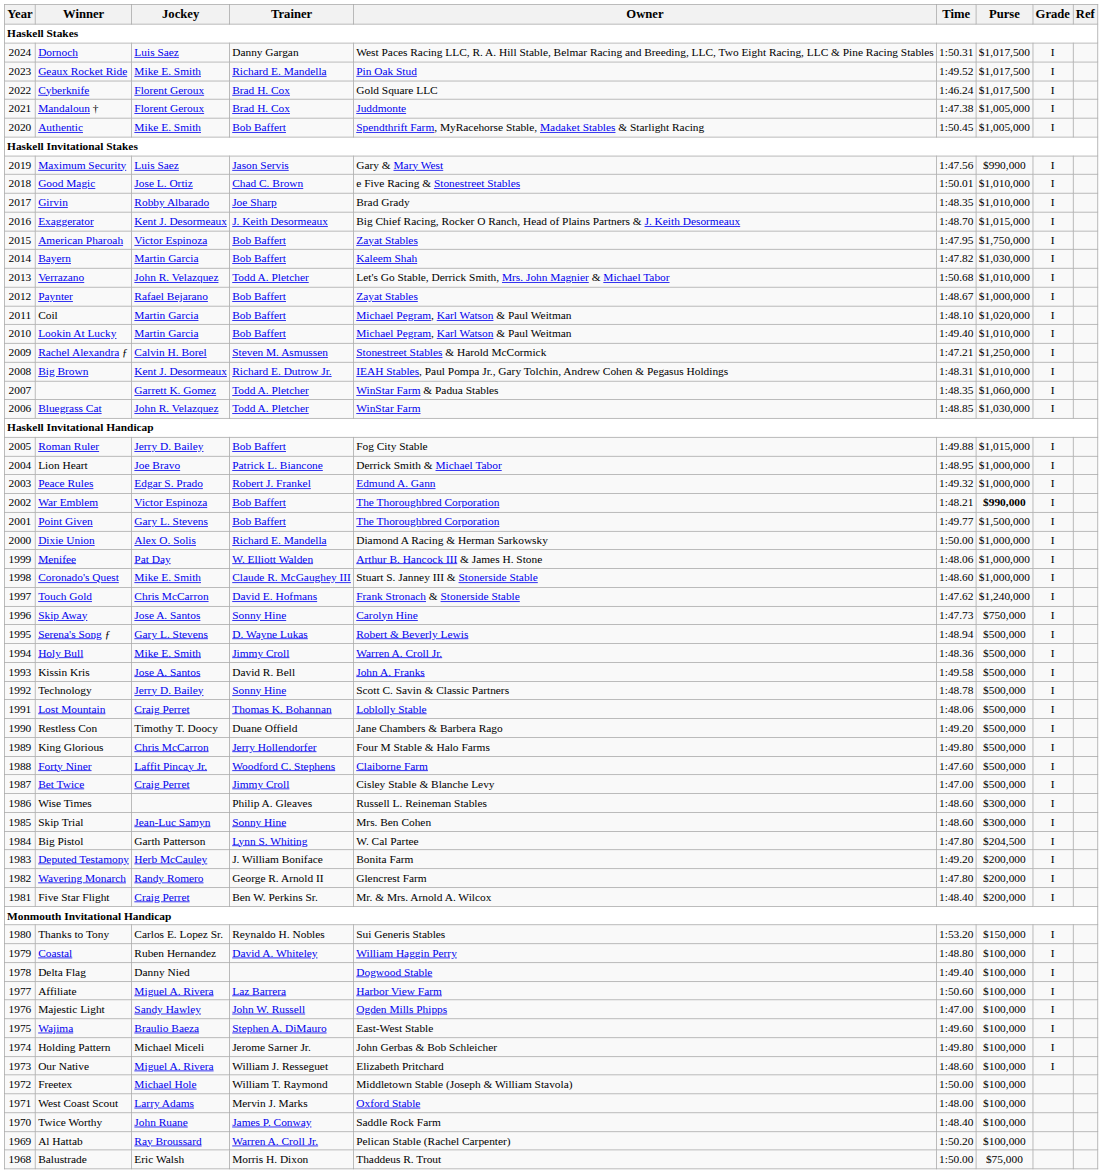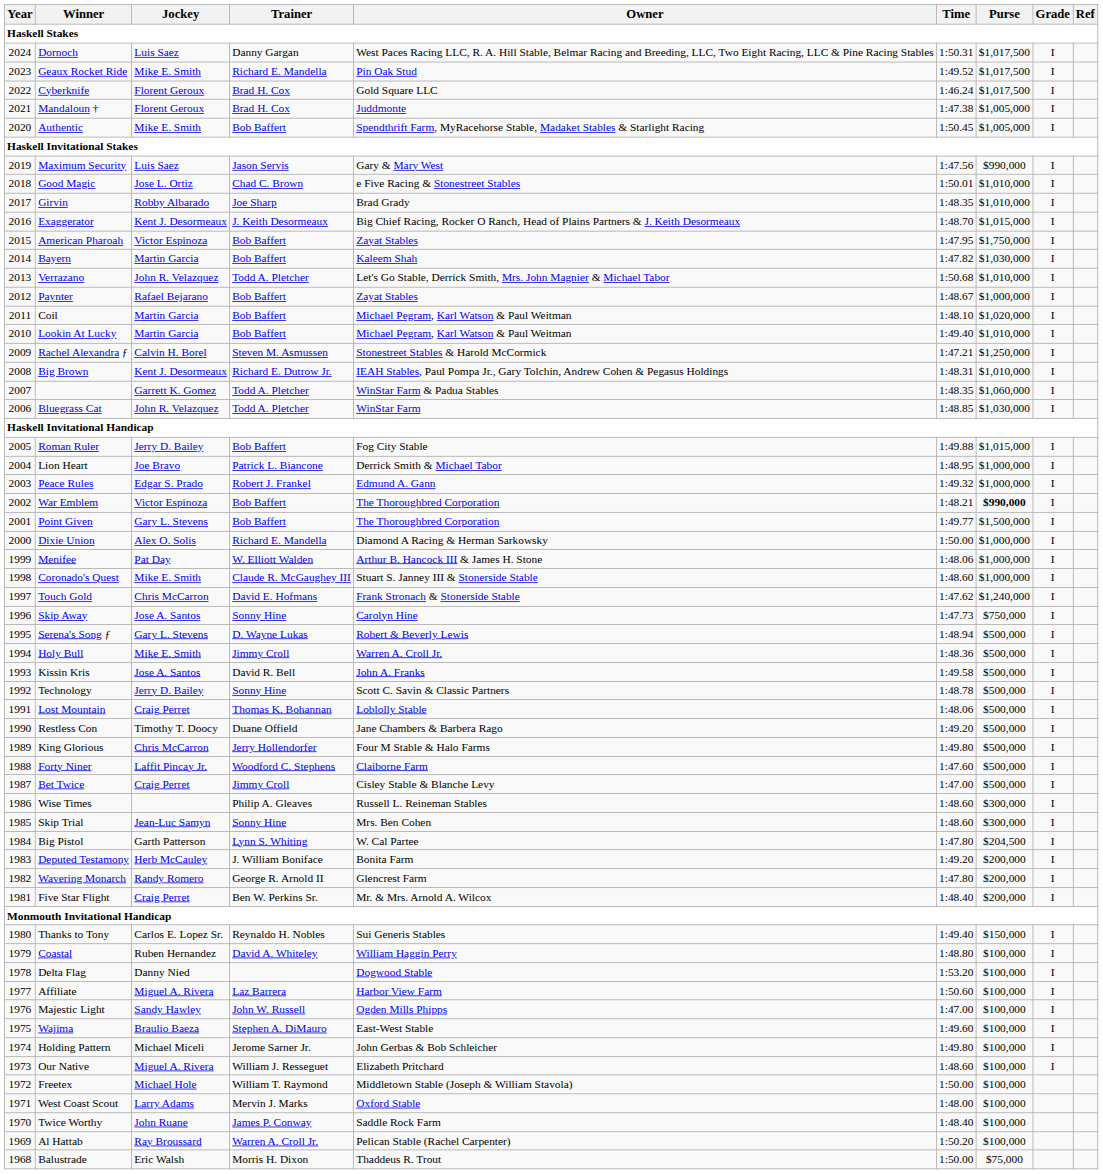Thanks to Tony | Time: 1:53.20 -> 1:49.40
Delta Flag | Time: 1:49.40 -> 1:53.20
